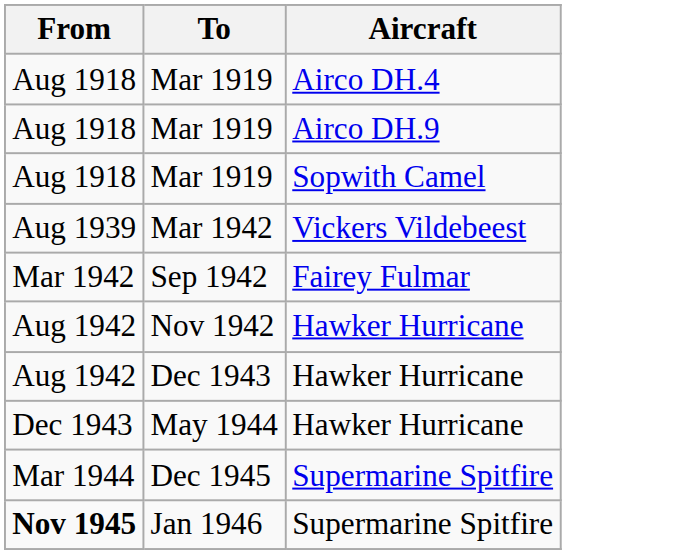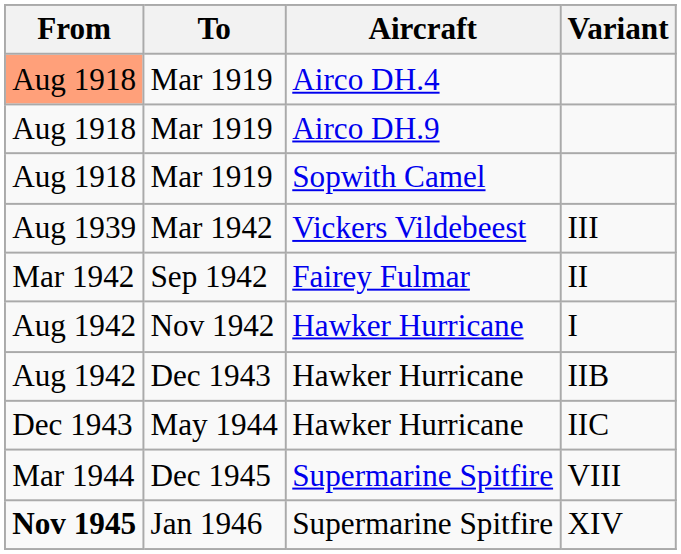+ column: Variant | III | II | I | IIB | IIC | VIII | XIV
Mar 1919 / Airco DH.4 | From: no background -> lightsalmon background
